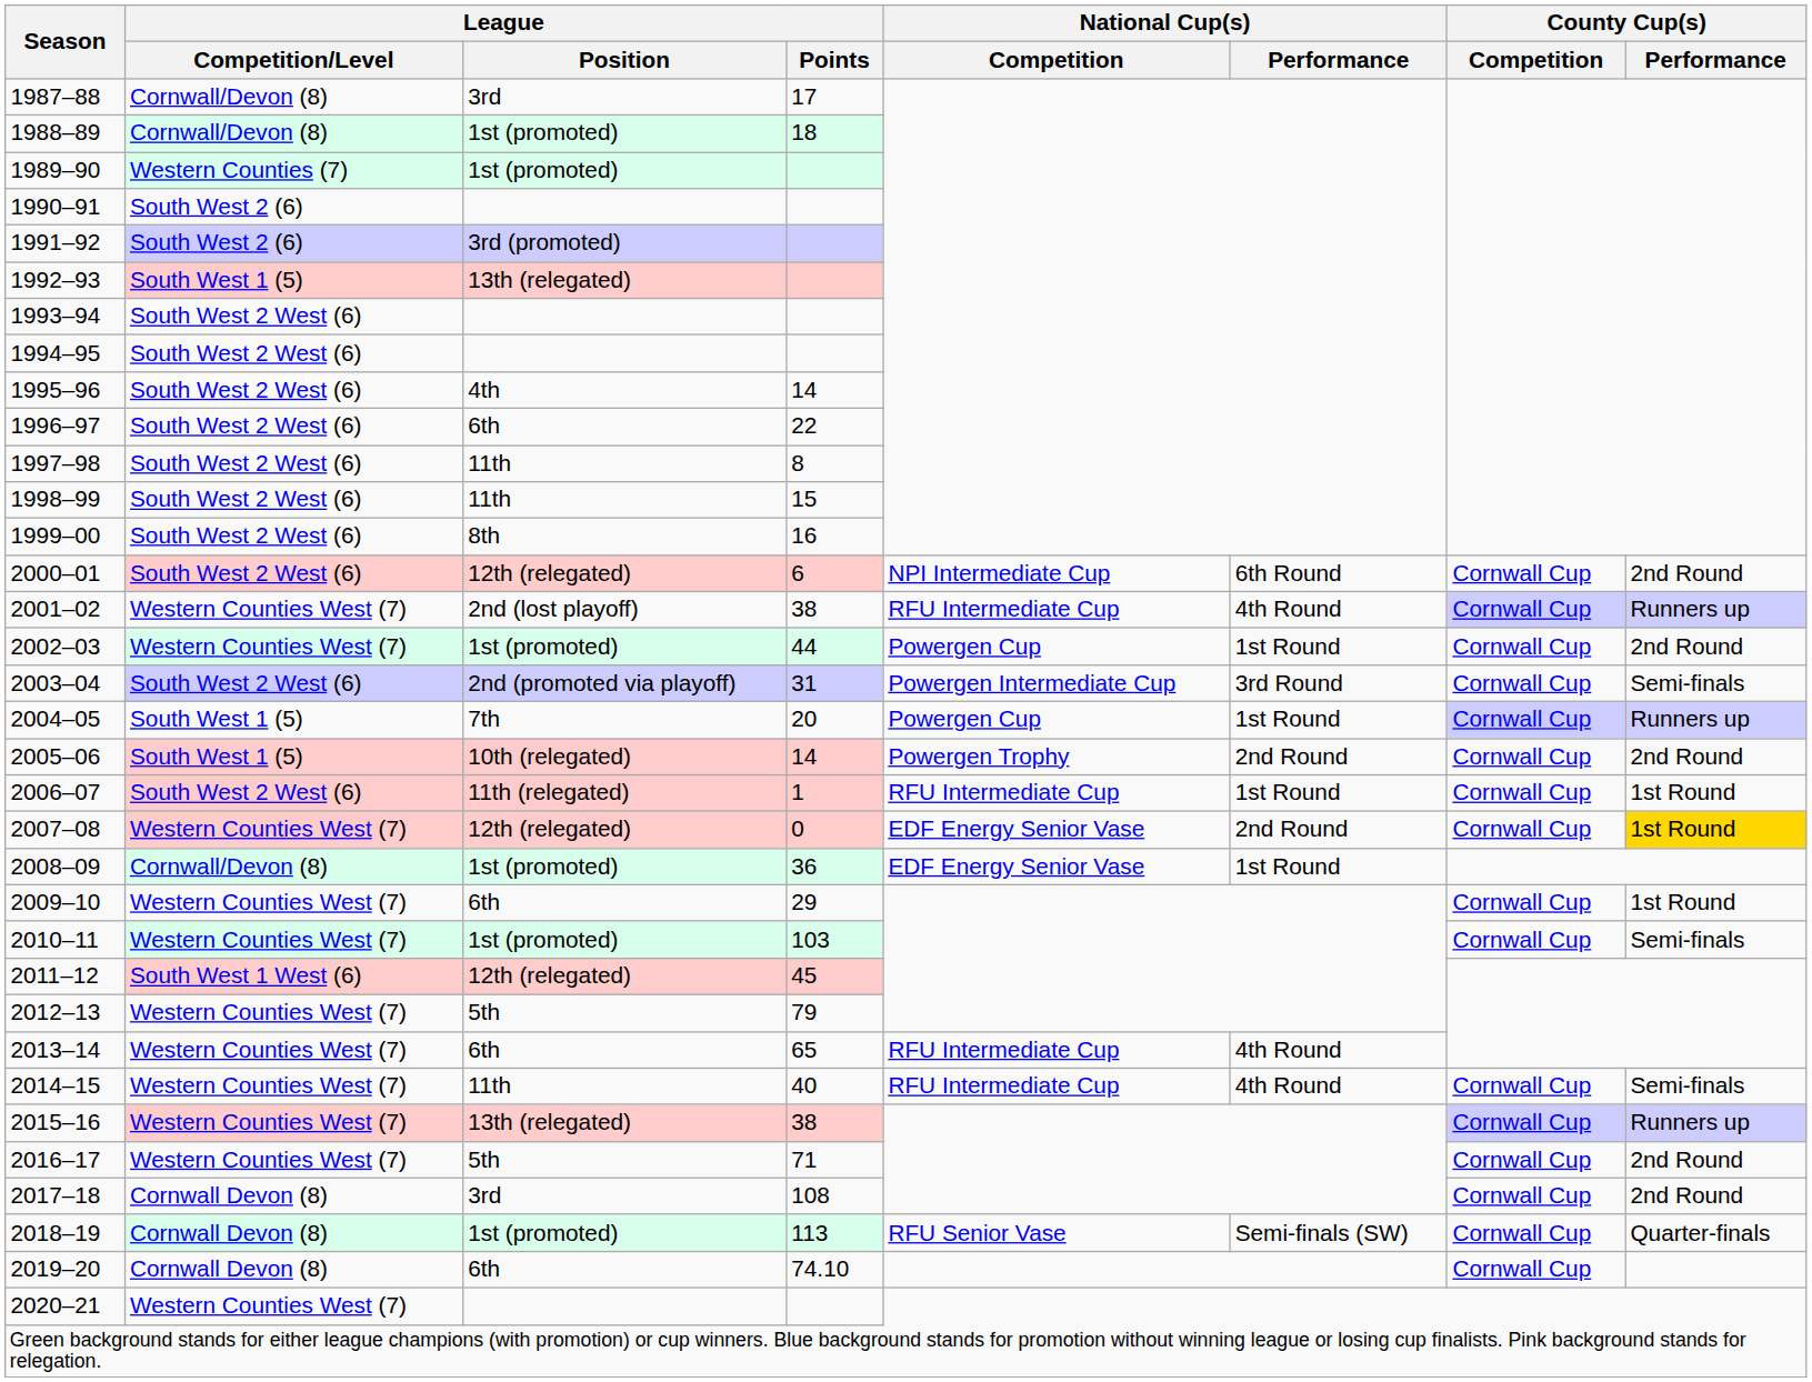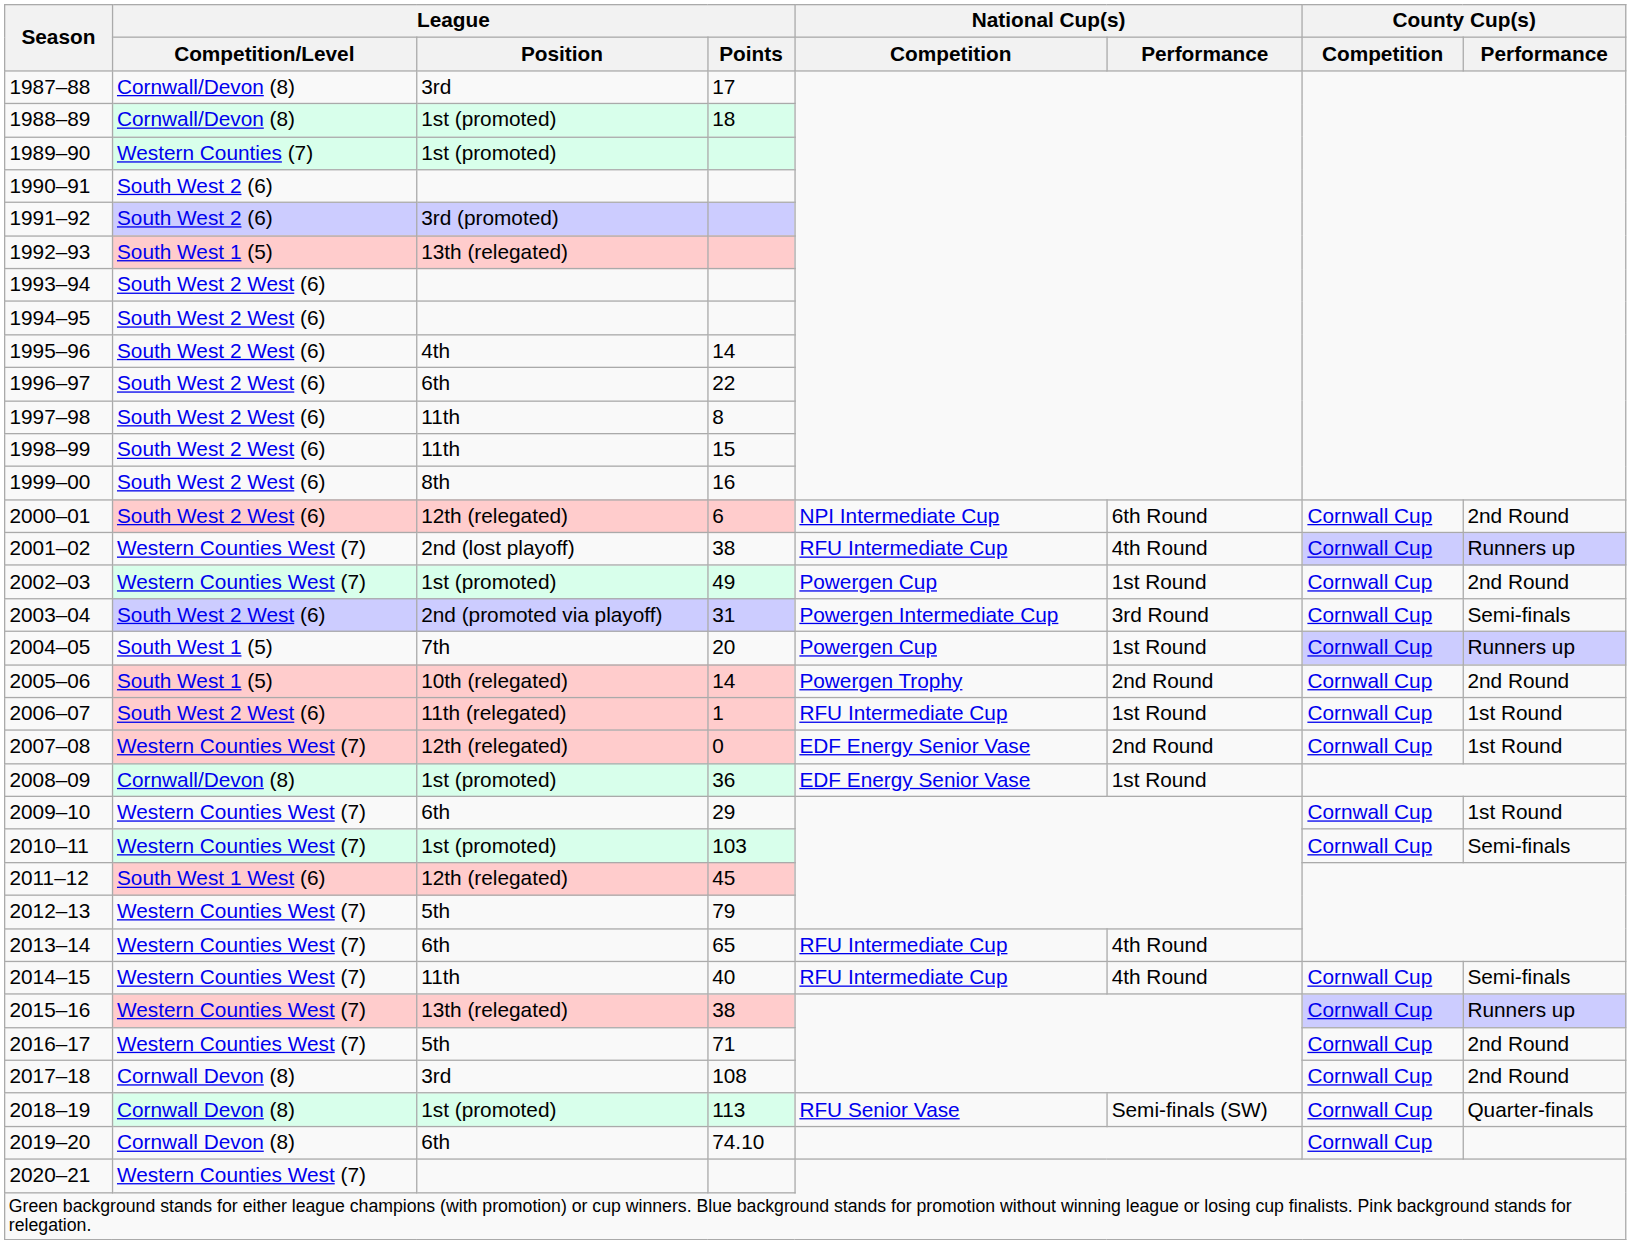2002–03 | League / Points: 44 -> 49
2007–08 | County Cup(s) / Performance: gold background -> no background
